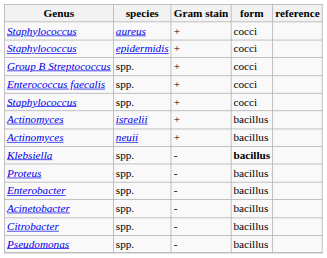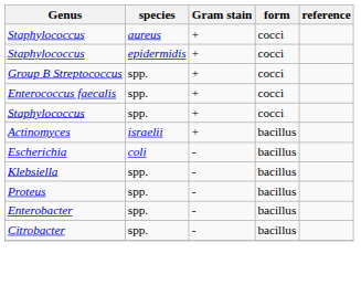- row: Actinomyces | neuii | + | bacillus
+ row: Escherichia | coli | - | bacillus
Klebsiella | form: bold -> normal
- row: Acinetobacter | spp. | - | bacillus
- row: Pseudomonas | spp. | - | bacillus
